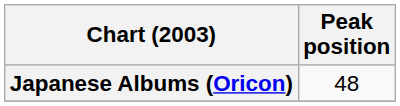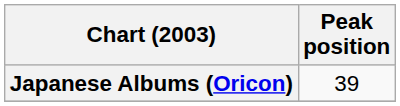Japanese Albums (Oricon) | Peak position: 48 -> 39
